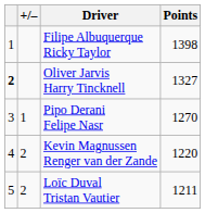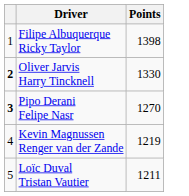- column: +/– | 1 | 2 | 2
Oliver Jarvis Harry Tincknell | Points: 1327 -> 1330
Pipo Derani Felipe Nasr | column 1: normal -> bold
Kevin Magnussen Renger van der Zande | Points: 1220 -> 1219
